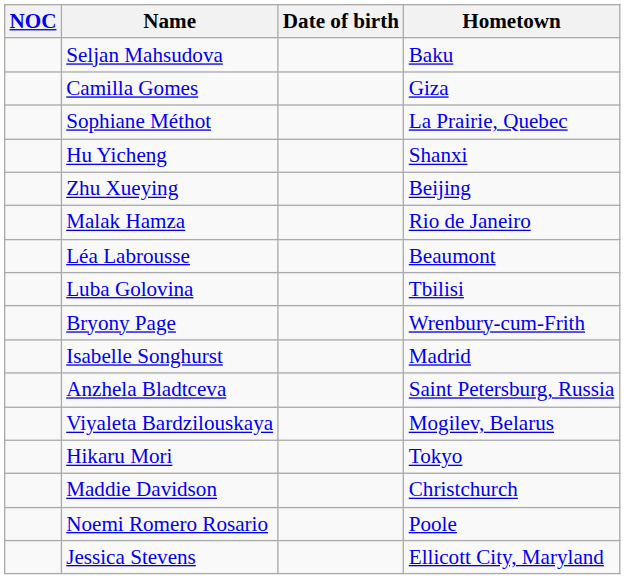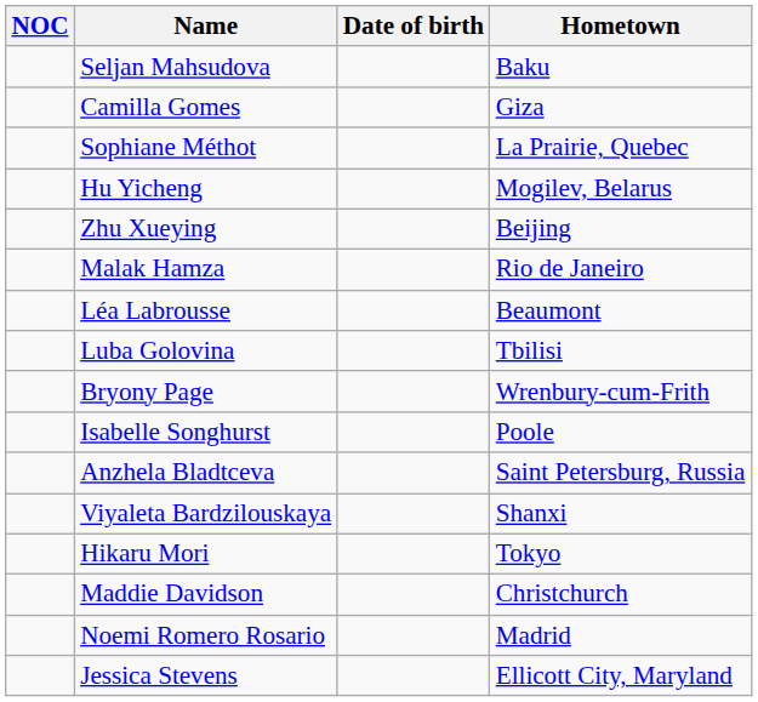Hu Yicheng | Hometown: Shanxi -> Mogilev, Belarus
Isabelle Songhurst | Hometown: Madrid -> Poole
Viyaleta Bardzilouskaya | Hometown: Mogilev, Belarus -> Shanxi
Noemi Romero Rosario | Hometown: Poole -> Madrid
